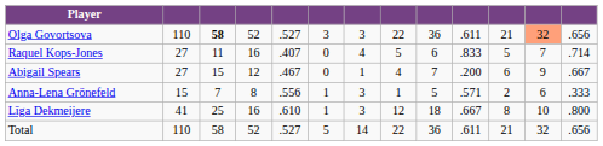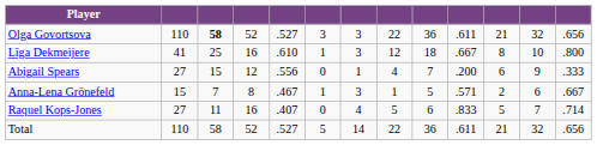Olga Govortsova | column 12: lightsalmon background -> no background
rows swapped: Līga Dekmeijere <-> Raquel Kops-Jones
Abigail Spears | column 5: .467 -> .556
Abigail Spears | column 13: .667 -> .333
Anna-Lena Grönefeld | column 5: .556 -> .467
Anna-Lena Grönefeld | column 13: .333 -> .667
